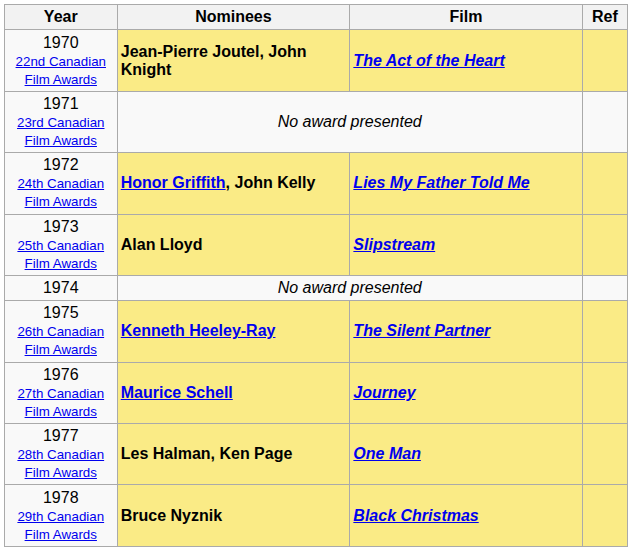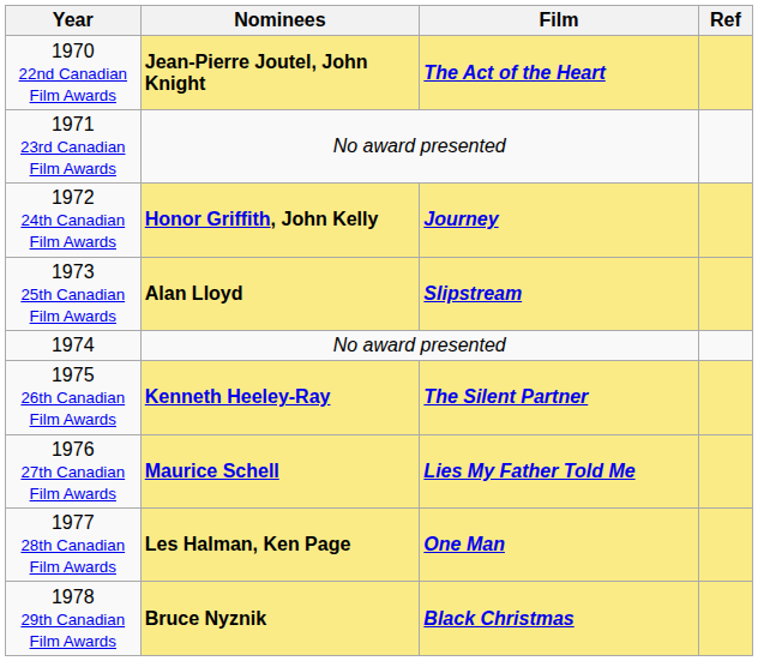1972 24th Canadian Film Awards / Honor Griffith, John Kelly | Film: Lies My Father Told Me -> Journey
1976 27th Canadian Film Awards / Maurice Schell | Film: Journey -> Lies My Father Told Me
